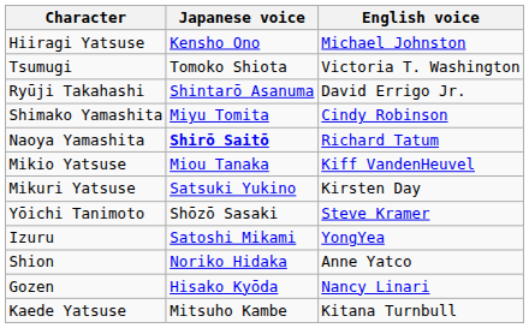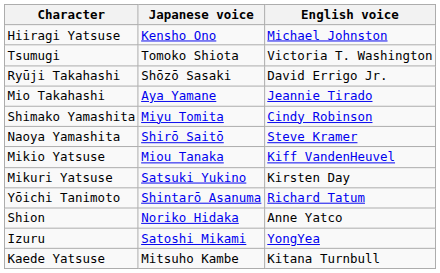Ryūji Takahashi | Japanese voice: Shintarō Asanuma -> Shōzō Sasaki
+ row: Mio Takahashi | Aya Yamane | Jeannie Tirado
Naoya Yamashita | Japanese voice: bold -> normal
Naoya Yamashita | English voice: Richard Tatum -> Steve Kramer
Yōichi Tanimoto | Japanese voice: Shōzō Sasaki -> Shintarō Asanuma
Yōichi Tanimoto | English voice: Steve Kramer -> Richard Tatum
rows swapped: Shion <-> Izuru
- row: Gozen | Hisako Kyōda | Nancy Linari
